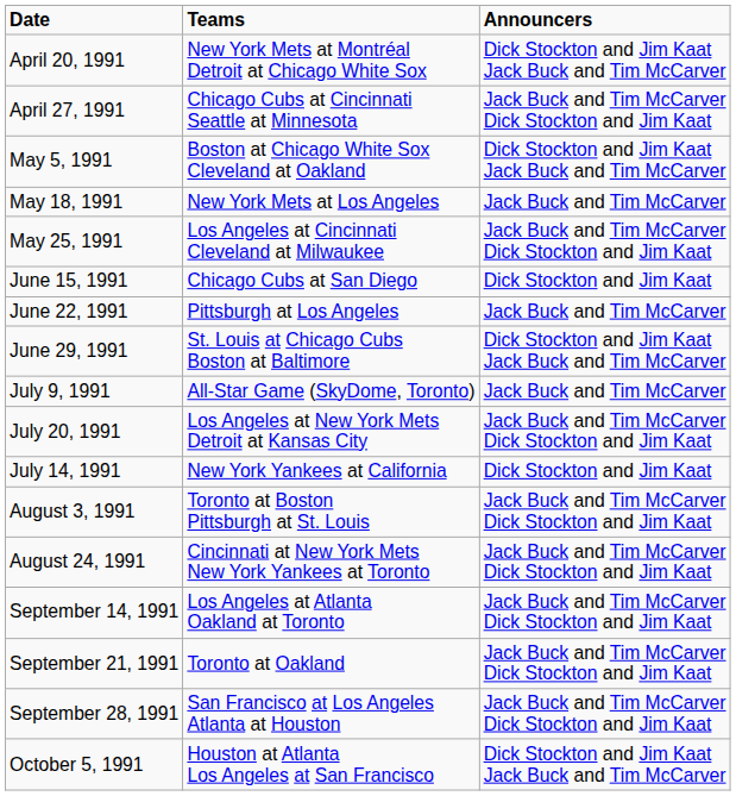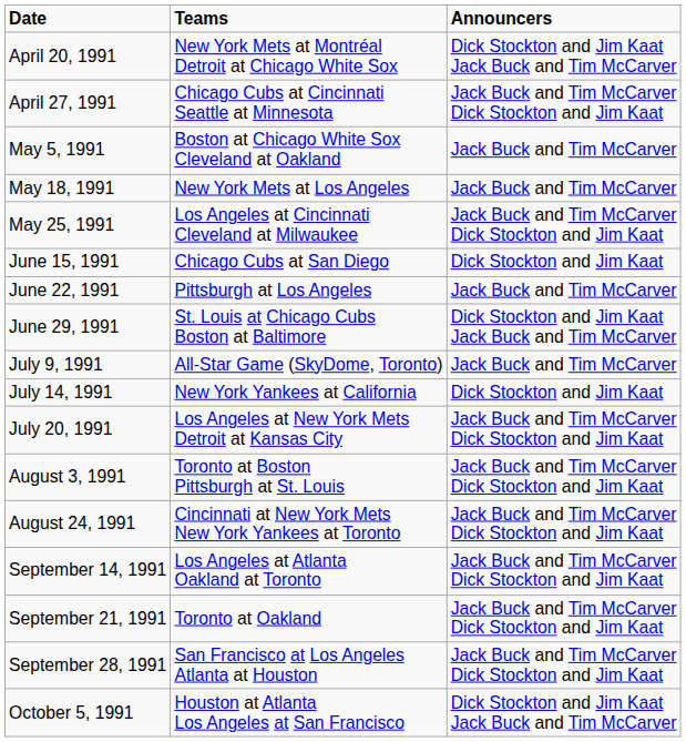May 5, 1991 | Announcers: Dick Stockton and Jim Kaat Jack Buck and Tim McCarver -> Jack Buck and Tim McCarver
rows swapped: July 14, 1991 <-> July 20, 1991
